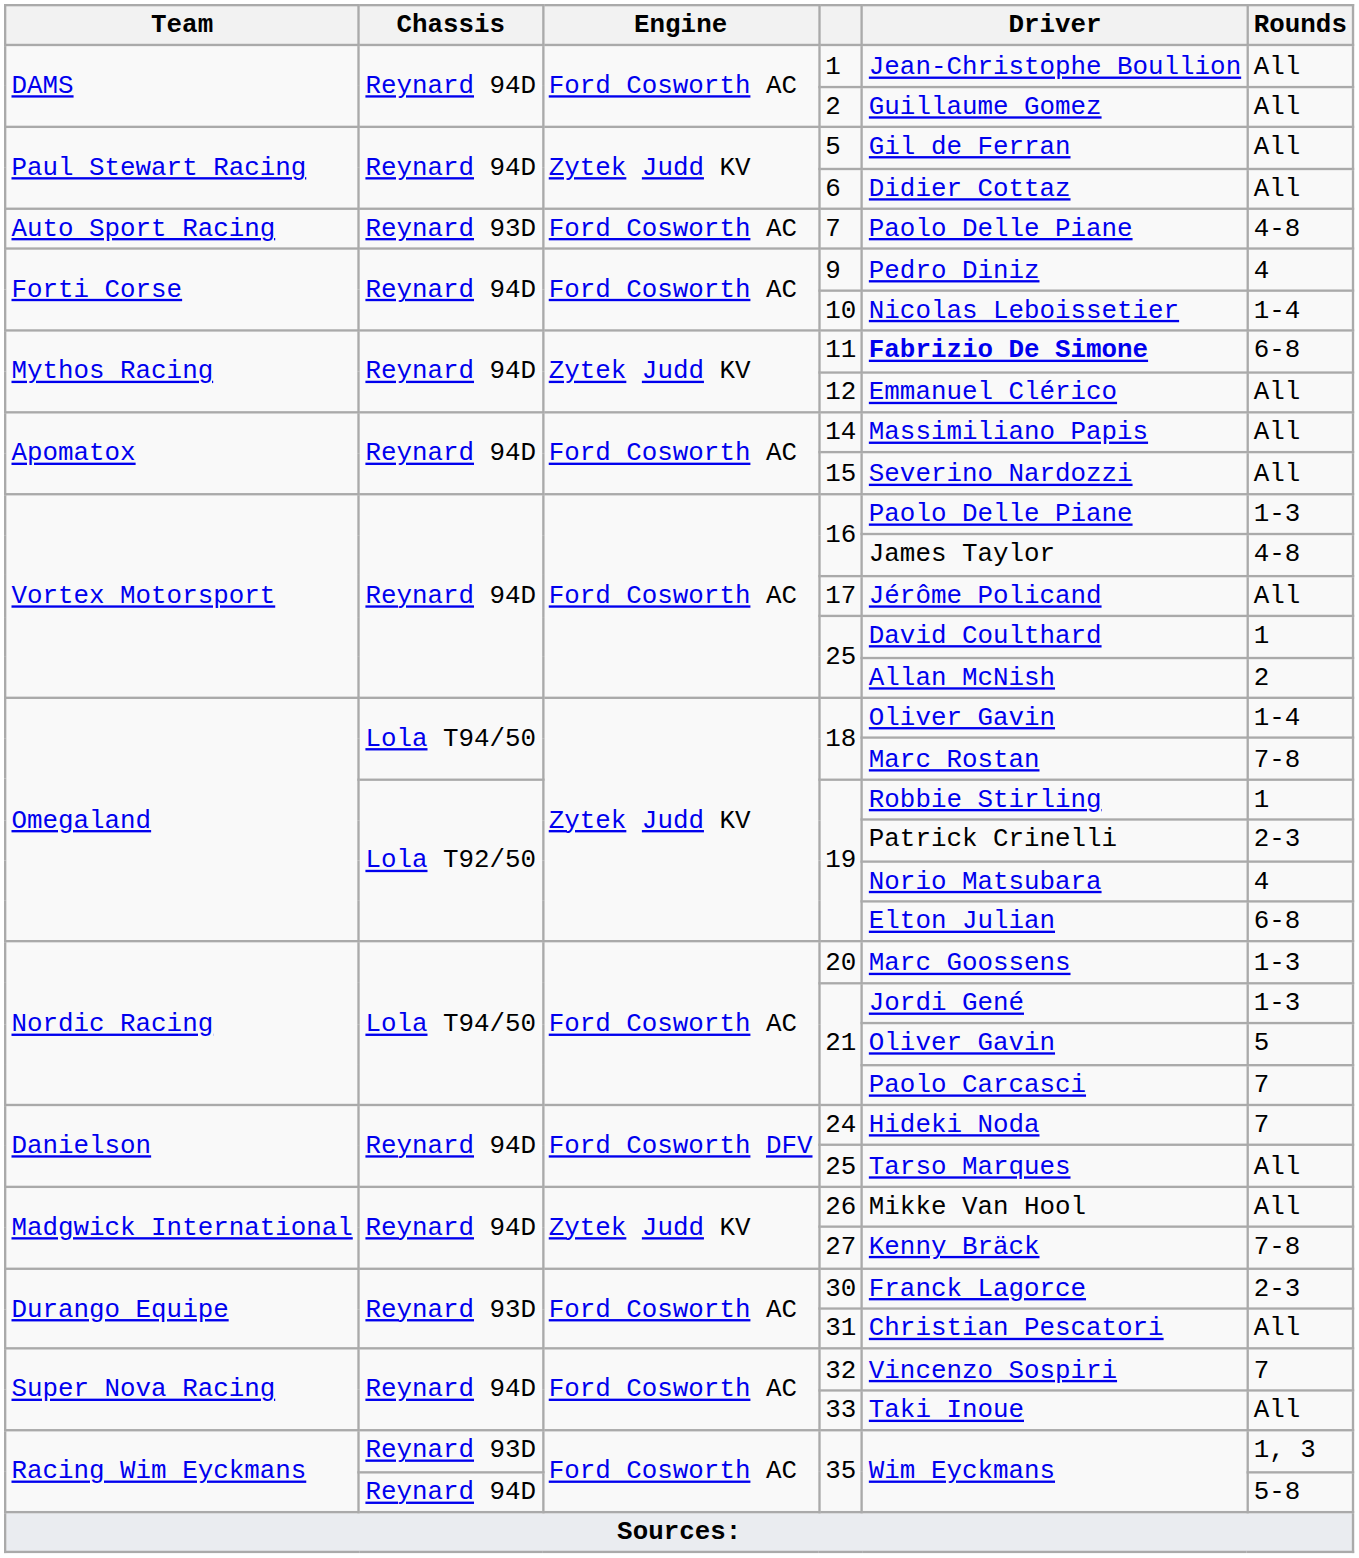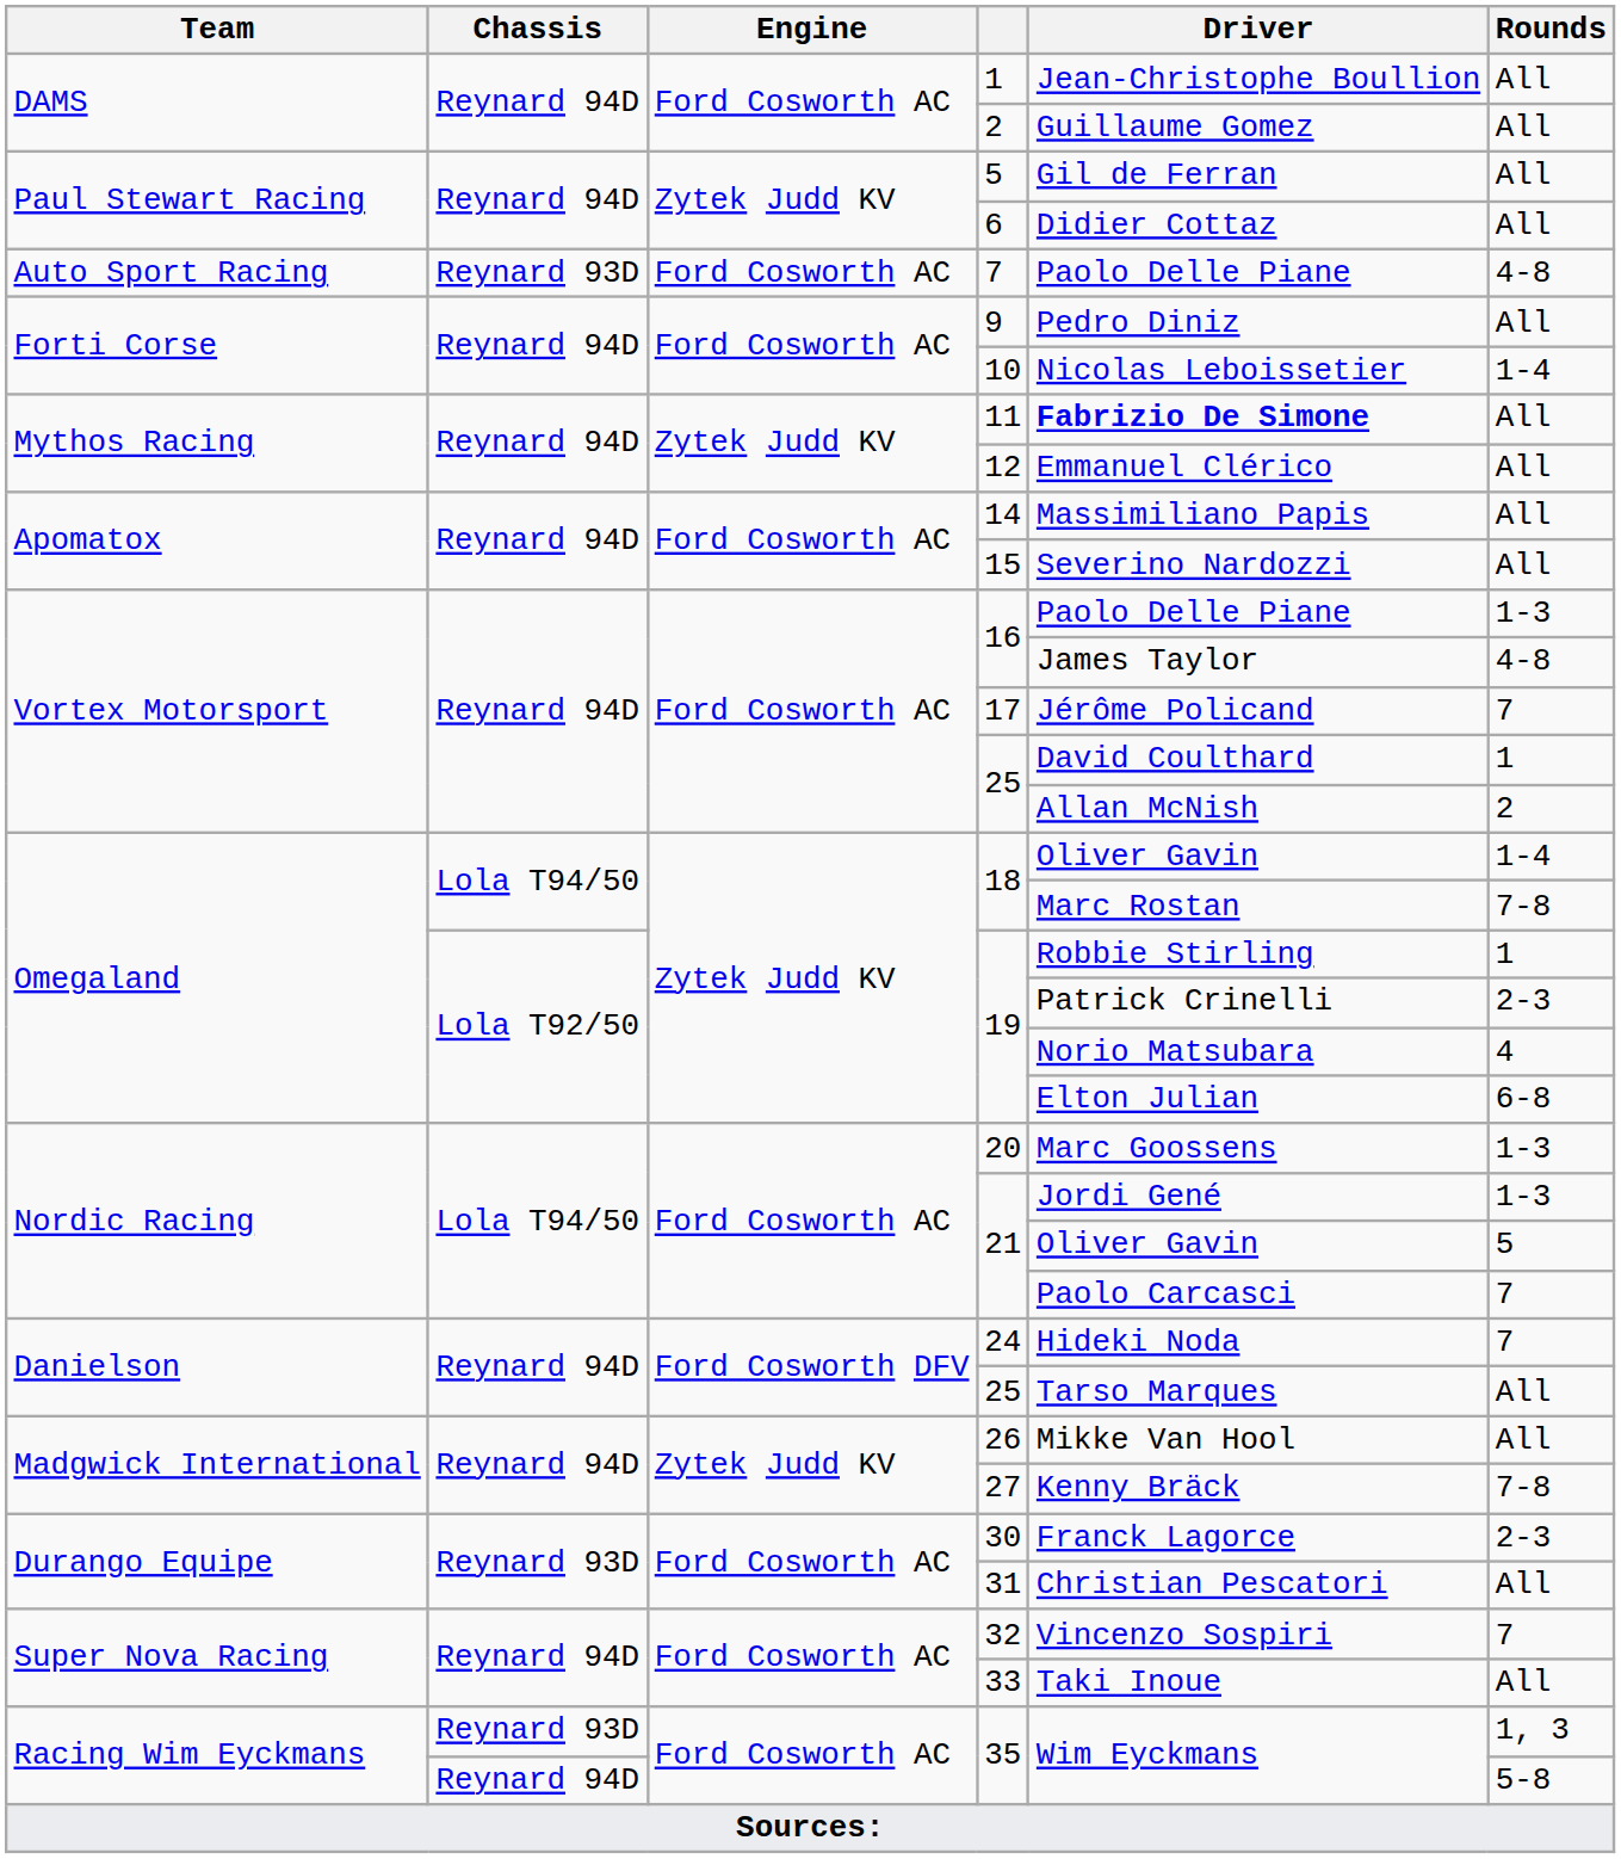9 | Rounds: 4 -> All
11 | Rounds: 6-8 -> All
17 | Rounds: All -> 7
